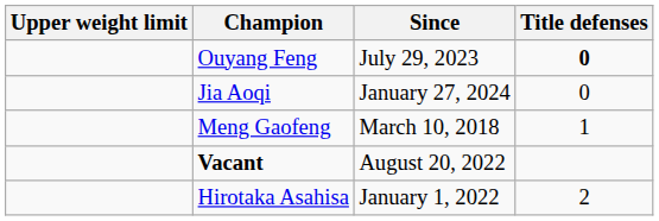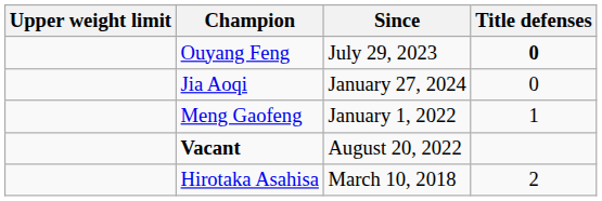Meng Gaofeng | Since: March 10, 2018 -> January 1, 2022
Hirotaka Asahisa | Since: January 1, 2022 -> March 10, 2018
